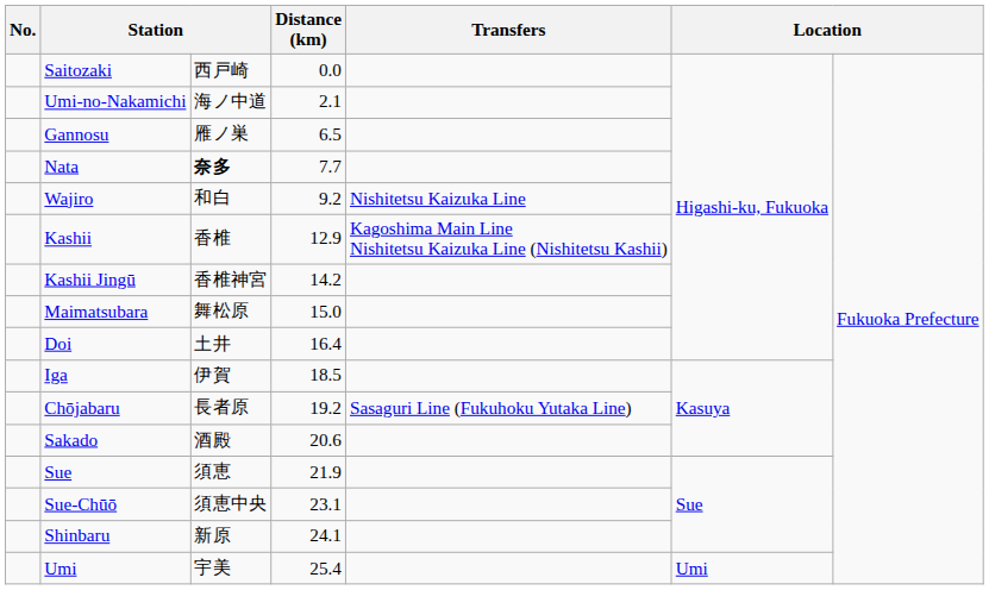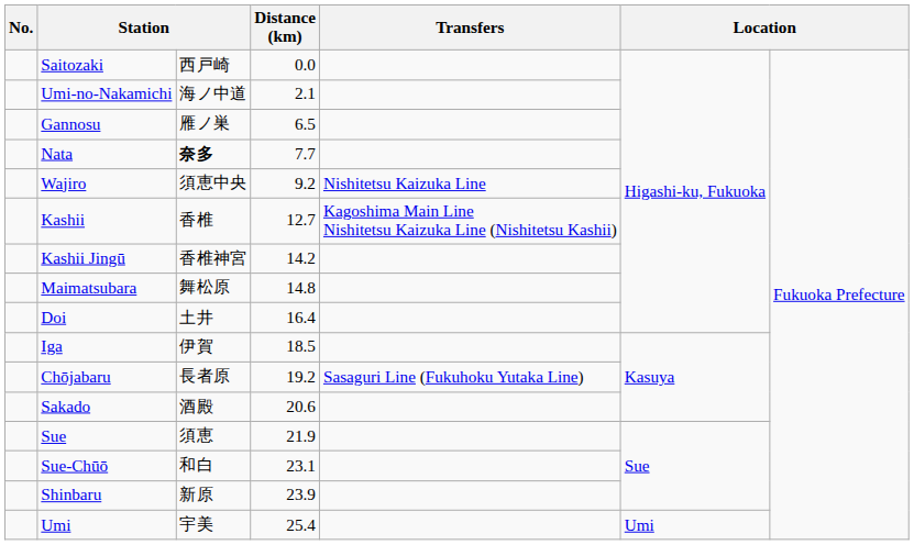Wajiro | column 3: 和白 -> 須恵中央
Kashii | Distance (km): 12.9 -> 12.7
Maimatsubara | Distance (km): 15.0 -> 14.8
Sue-Chūō | column 3: 須恵中央 -> 和白
Shinbaru | Distance (km): 24.1 -> 23.9
